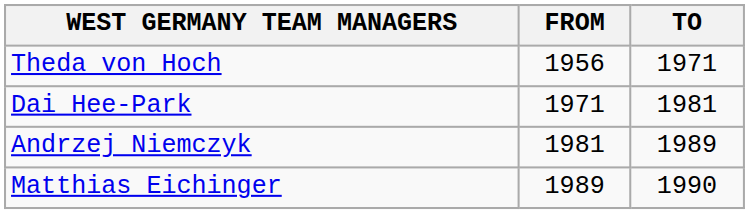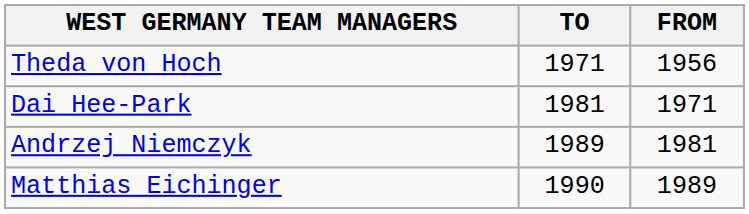columns swapped: FROM <-> TO
